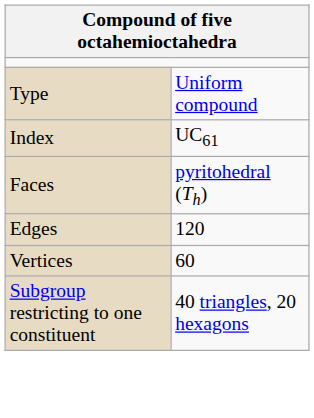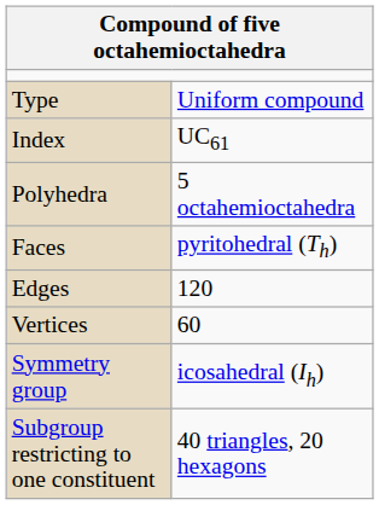+ row: Polyhedra | 5 octahemioctahedra
+ row: Symmetry group | icosahedral (Ih)
